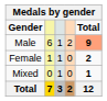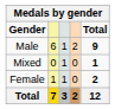Male | Total: lightsalmon background -> no background
rows swapped: Female <-> Mixed
